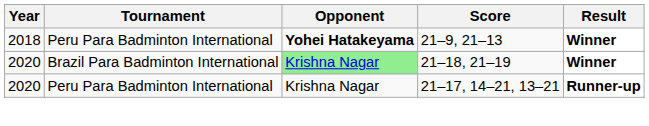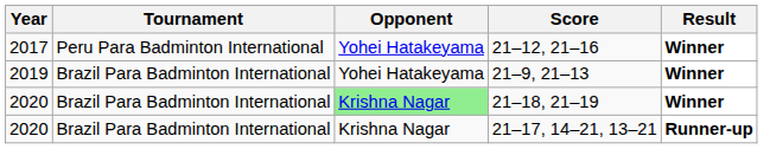+ row: 2017 | Peru Para Badminton International | Yohei Hatakeyama | 21–12, 21–16 | Winner
21–9, 21–13 | Year: 2018 -> 2019
21–9, 21–13 | Tournament: Peru Para Badminton International -> Brazil Para Badminton International
21–9, 21–13 | Opponent: bold -> normal
21–17, 14–21, 13–21 | Tournament: Peru Para Badminton International -> Brazil Para Badminton International
